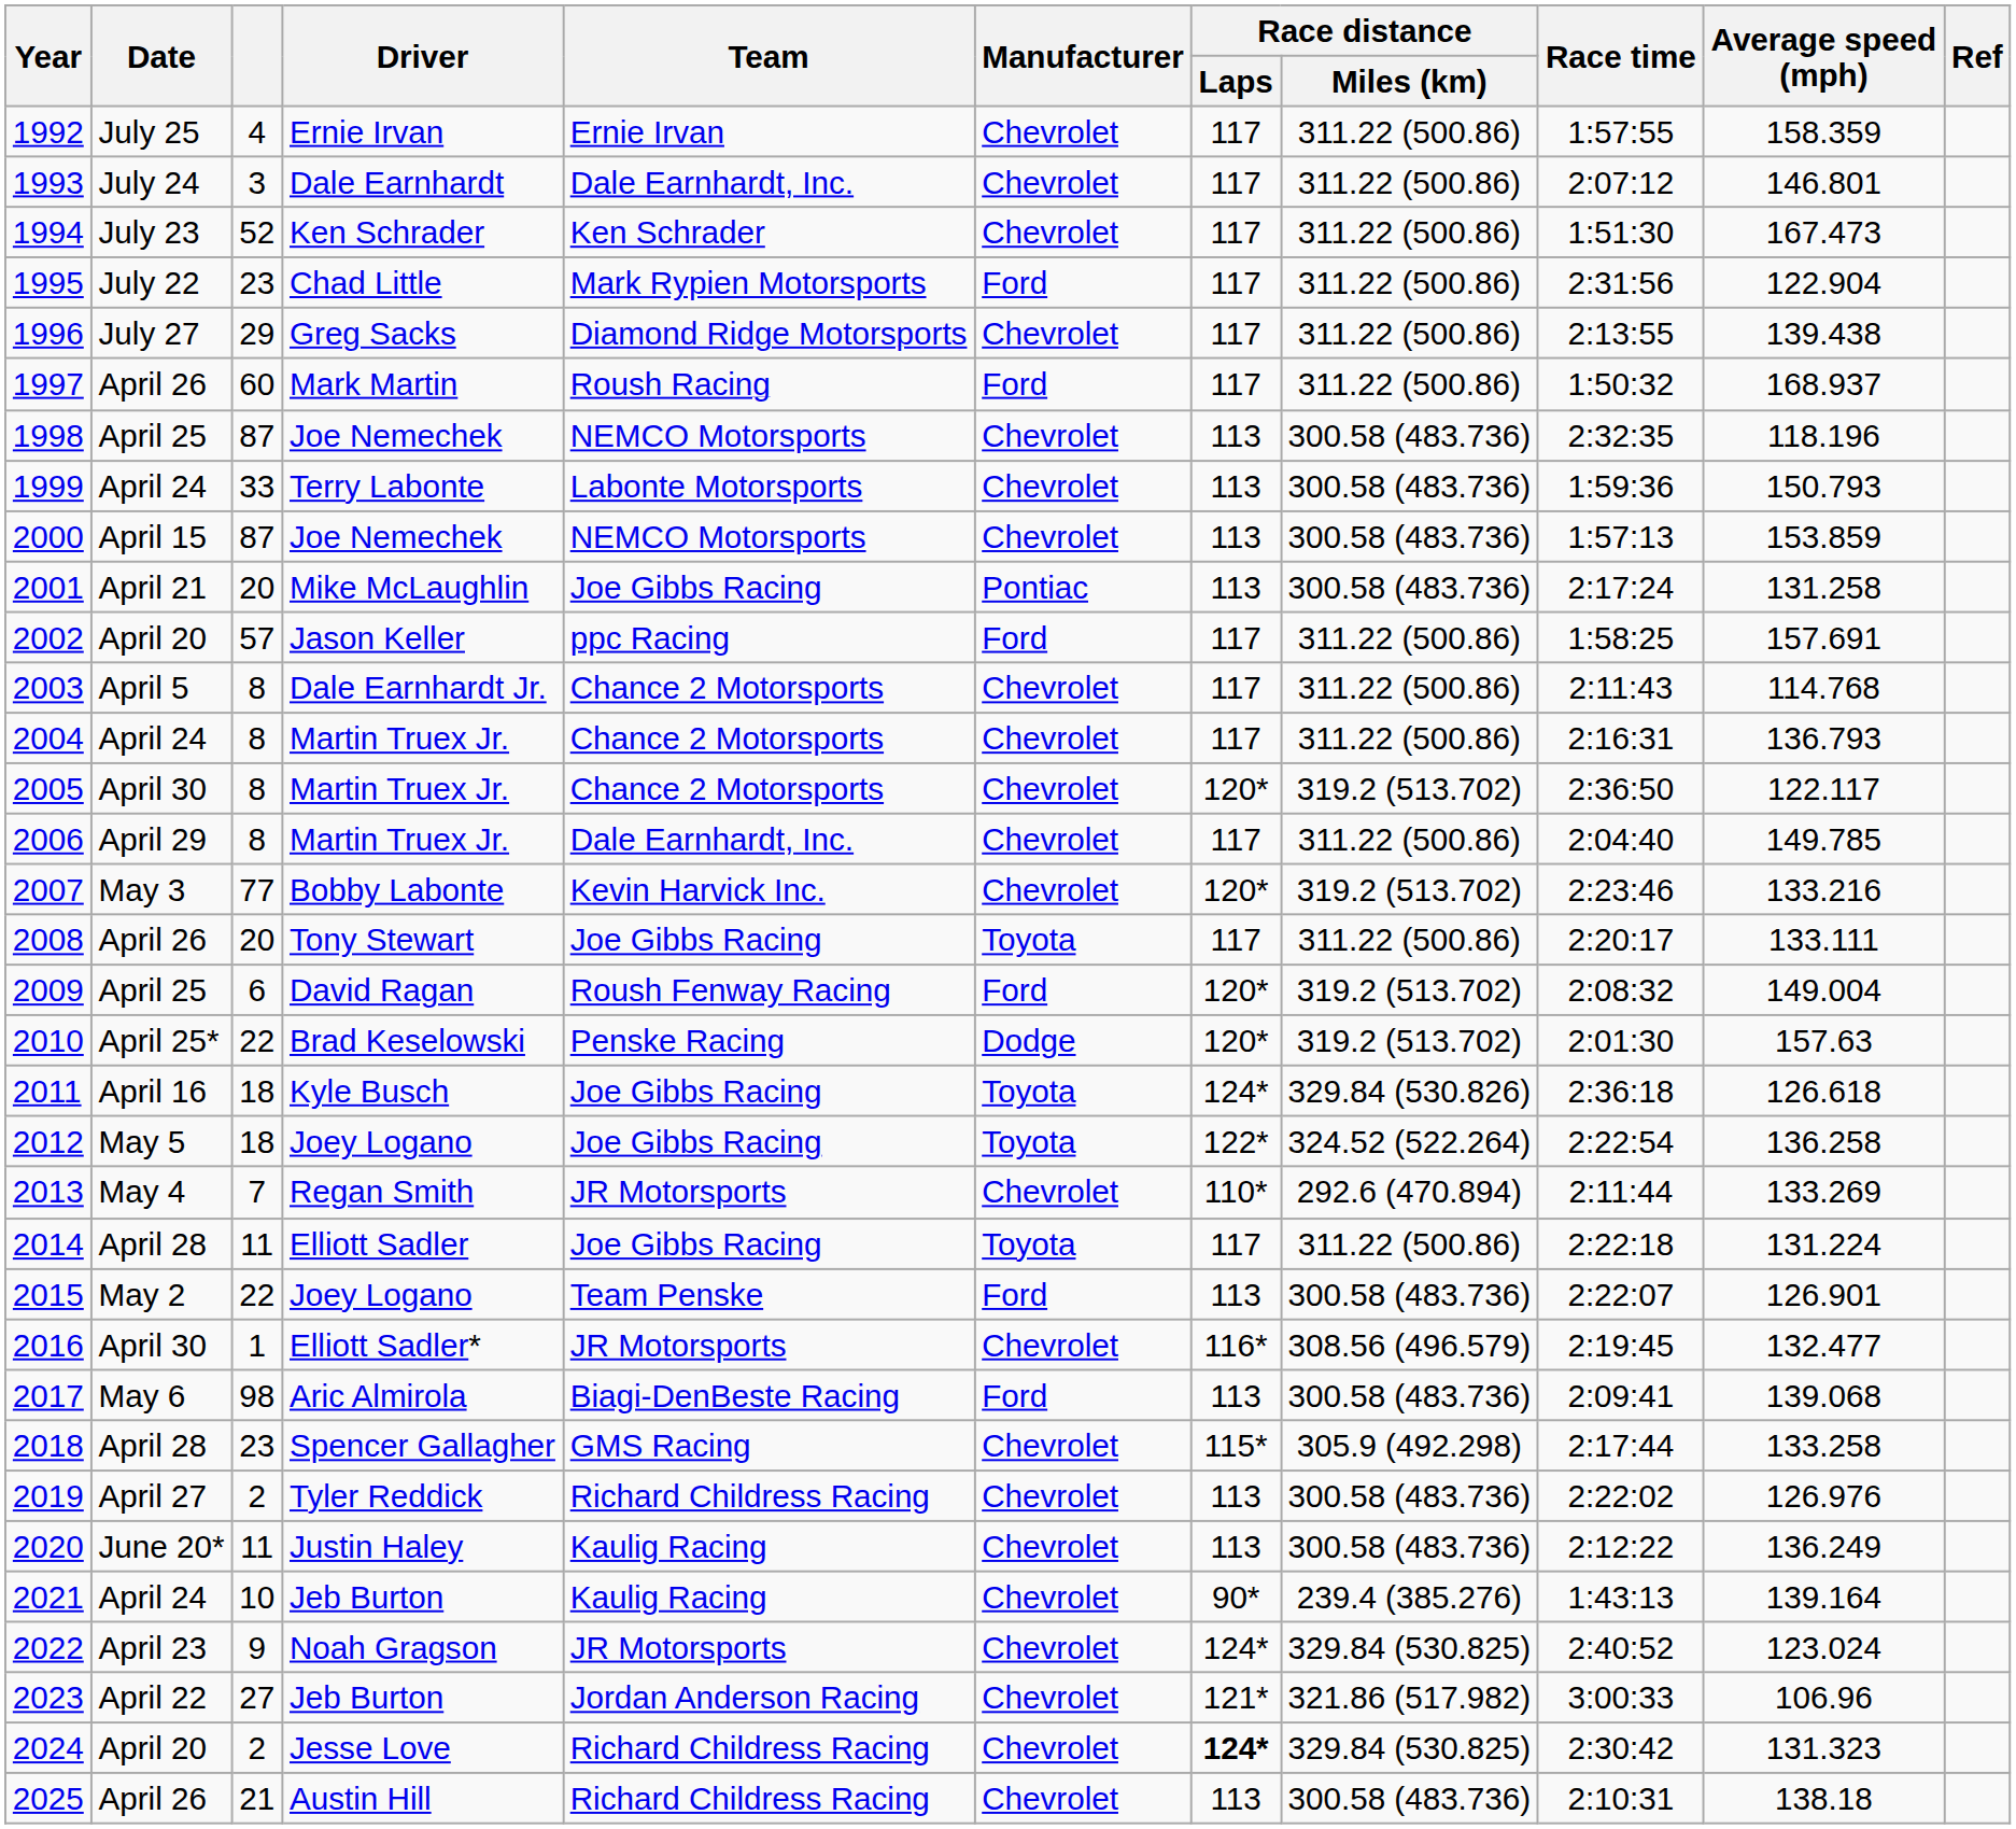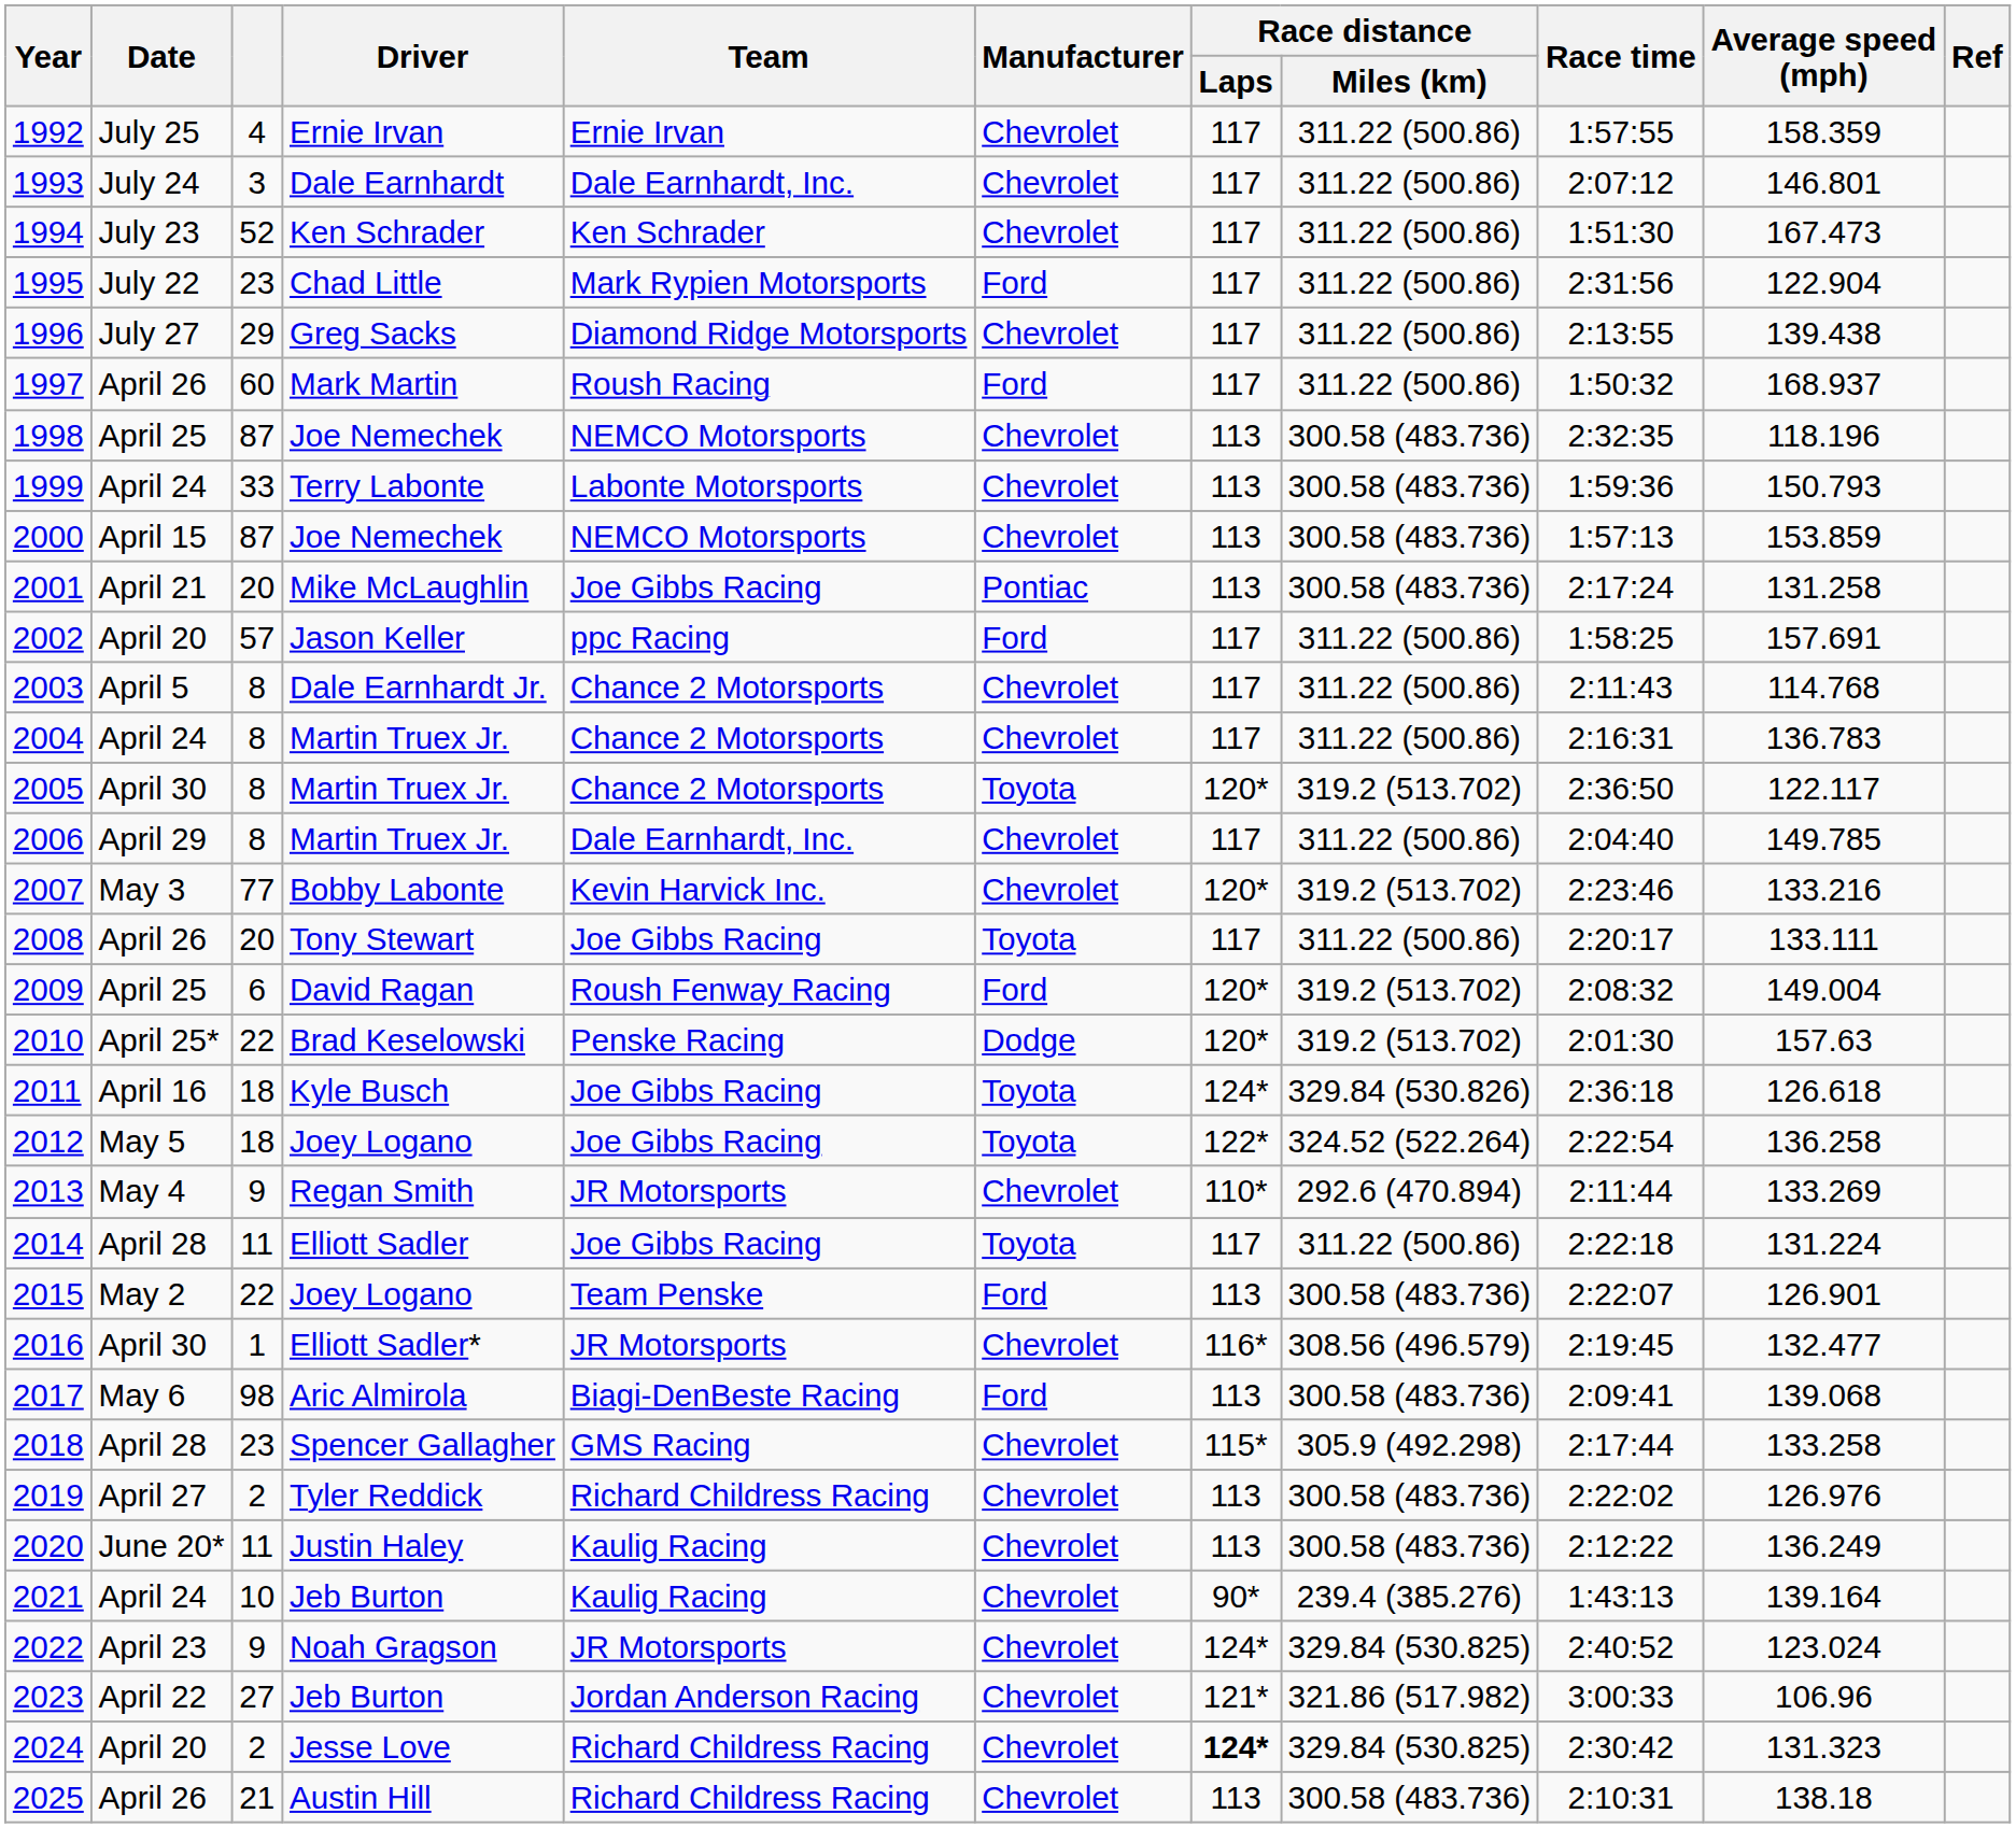2004 | Average speed (mph): 136.793 -> 136.783
2005 | Manufacturer: Chevrolet -> Toyota
2013 | column 3: 7 -> 9
